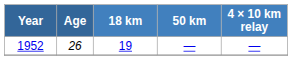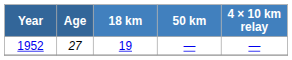1952 | Age: 26 -> 27
